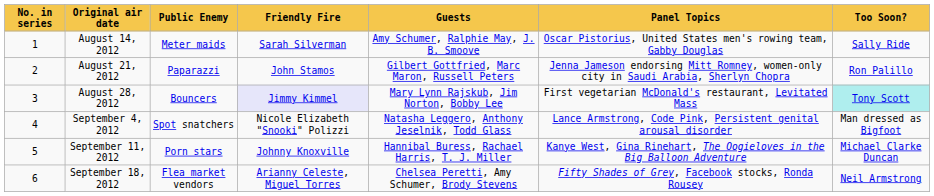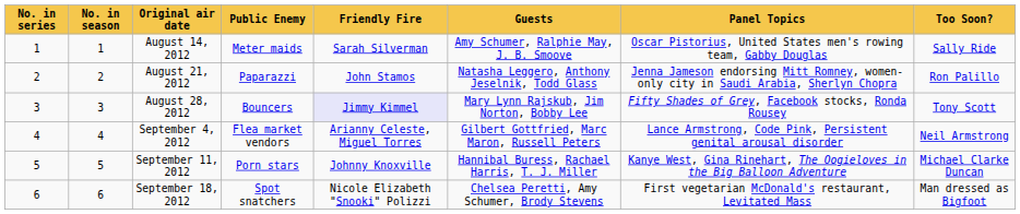+ column: No. in season | 1 | 2 | 3 | 4 | 5 | 6
August 21, 2012 | Guests: Gilbert Gottfried, Marc Maron, Russell Peters -> Natasha Leggero, Anthony Jeselnik, Todd Glass
August 28, 2012 | Panel Topics: First vegetarian McDonald's restaurant, Levitated Mass -> Fifty Shades of Grey, Facebook stocks, Ronda Rousey
August 28, 2012 | Too Soon?: paleturquoise background -> no background
September 4, 2012 | Public Enemy: Spot snatchers -> Flea market vendors
September 4, 2012 | Friendly Fire: Nicole Elizabeth "Snooki" Polizzi -> Arianny Celeste, Miguel Torres
September 4, 2012 | Guests: Natasha Leggero, Anthony Jeselnik, Todd Glass -> Gilbert Gottfried, Marc Maron, Russell Peters
September 4, 2012 | Too Soon?: Man dressed as Bigfoot -> Neil Armstrong
September 18, 2012 | Public Enemy: Flea market vendors -> Spot snatchers
September 18, 2012 | Friendly Fire: Arianny Celeste, Miguel Torres -> Nicole Elizabeth "Snooki" Polizzi
September 18, 2012 | Panel Topics: Fifty Shades of Grey, Facebook stocks, Ronda Rousey -> First vegetarian McDonald's restaurant, Levitated Mass
September 18, 2012 | Too Soon?: Neil Armstrong -> Man dressed as Bigfoot
